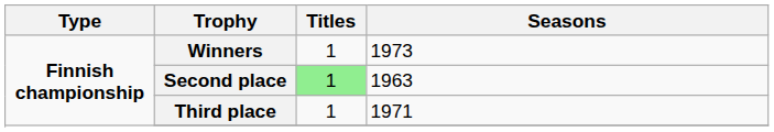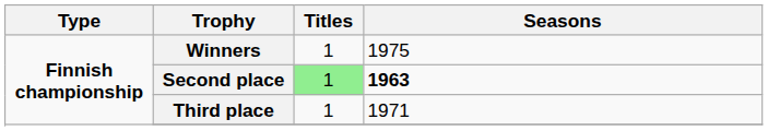Winners | Seasons: 1973 -> 1975
Second place | Seasons: normal -> bold
